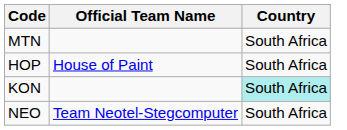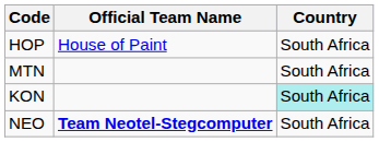rows swapped: HOP <-> MTN
NEO | Official Team Name: normal -> bold
